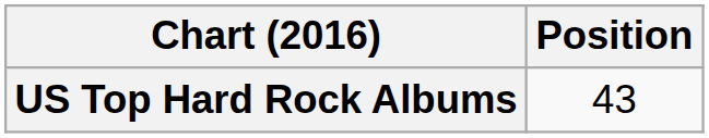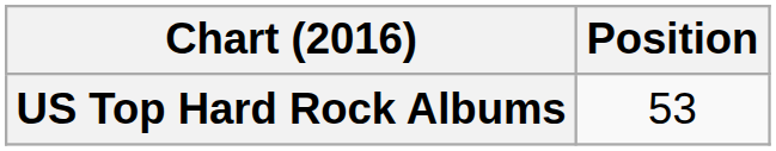US Top Hard Rock Albums | Position: 43 -> 53
